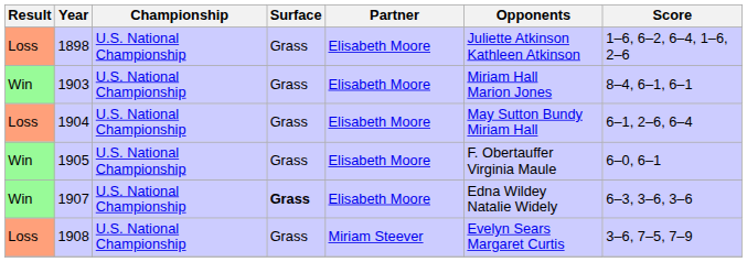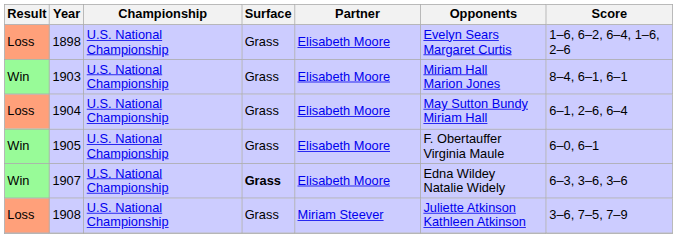1898 | Opponents: Juliette Atkinson Kathleen Atkinson -> Evelyn Sears Margaret Curtis
1908 | Opponents: Evelyn Sears Margaret Curtis -> Juliette Atkinson Kathleen Atkinson
